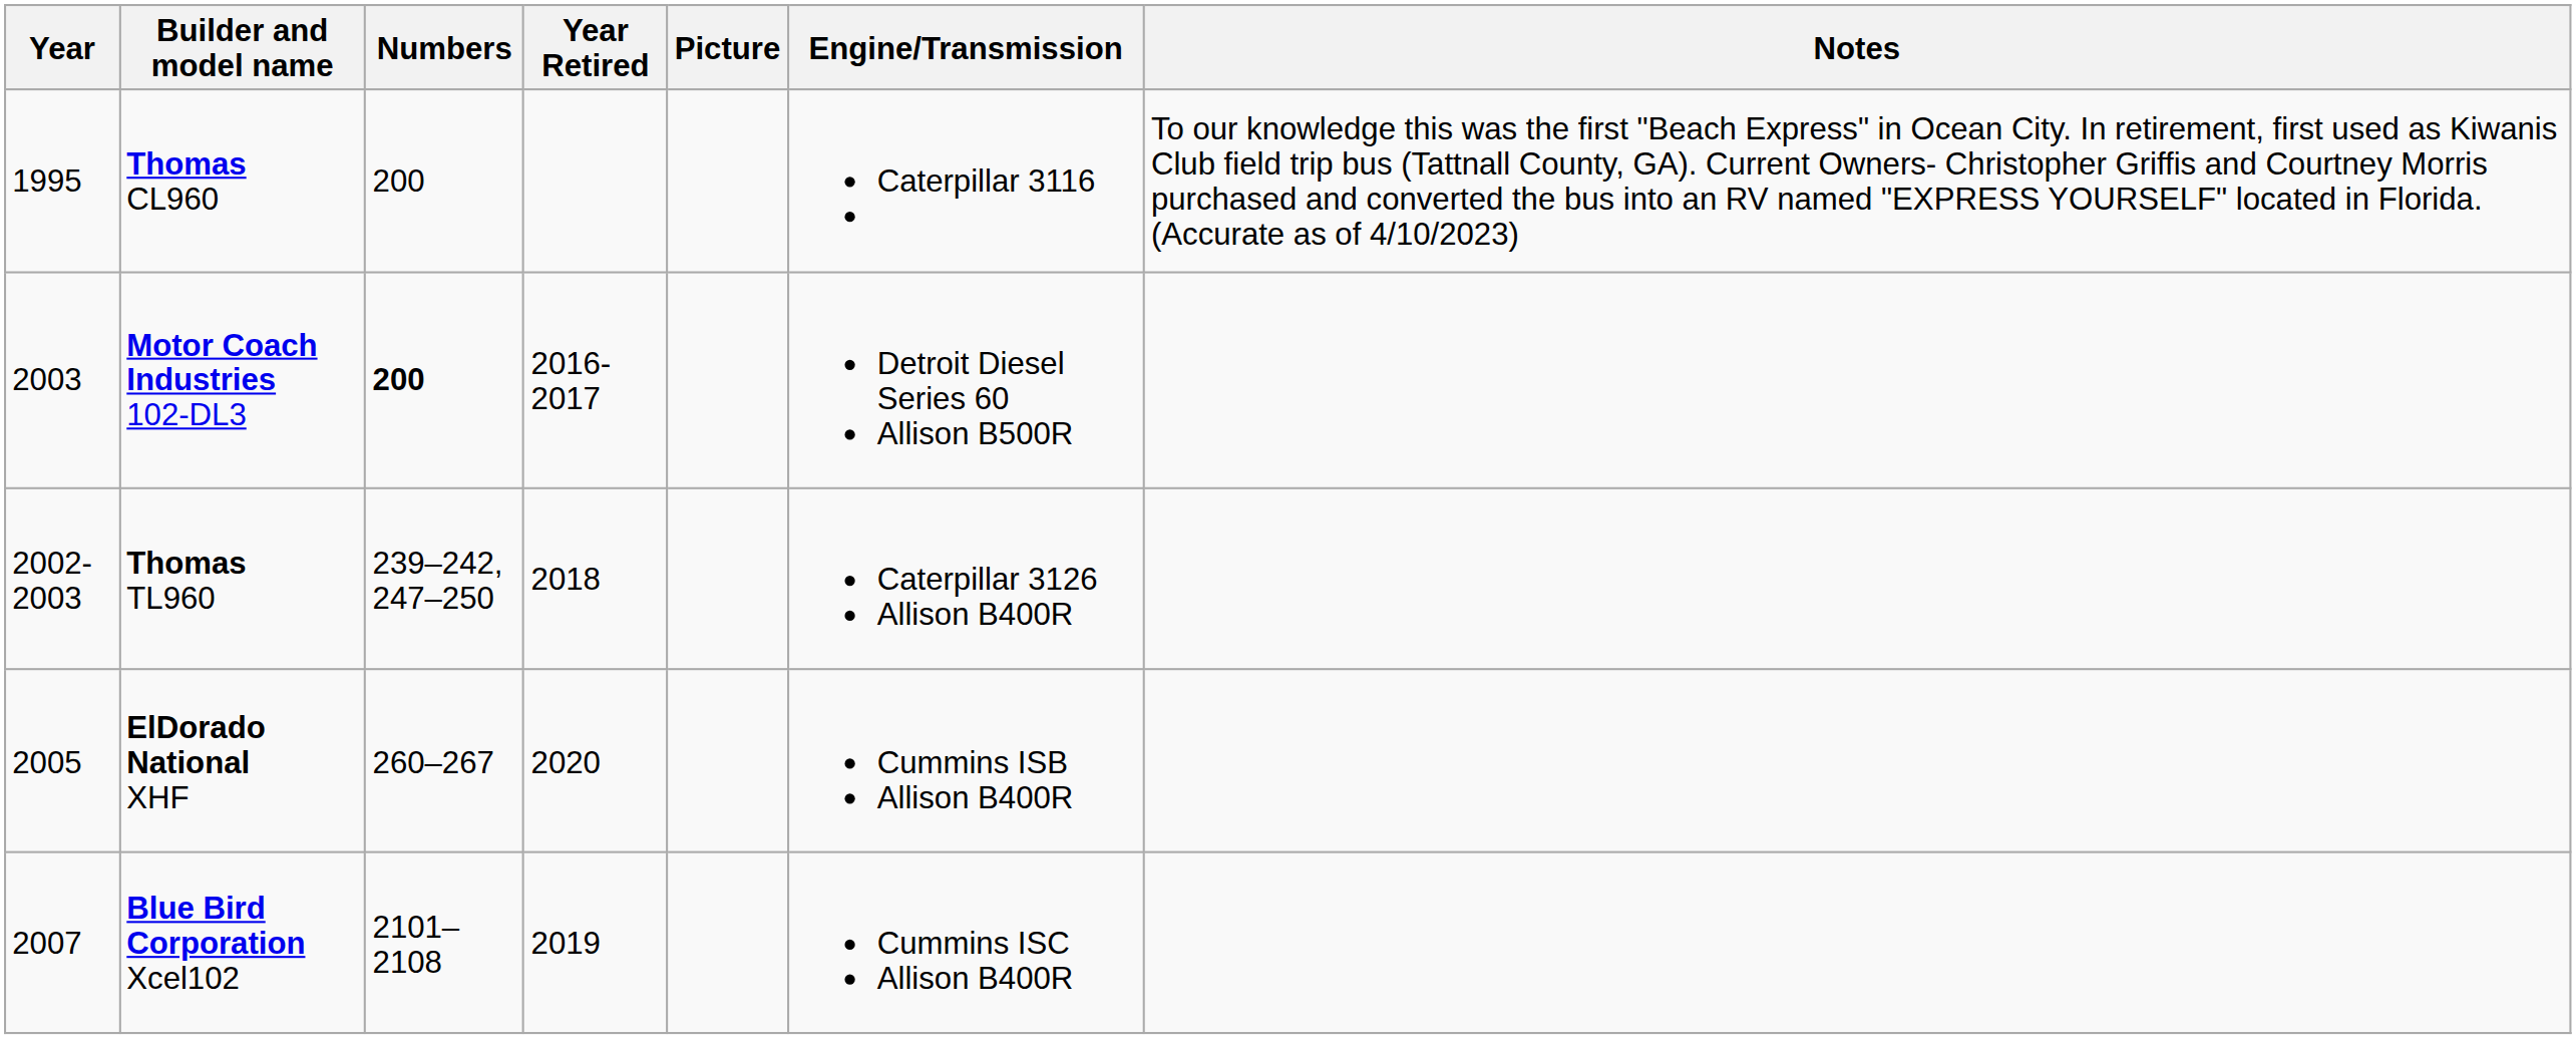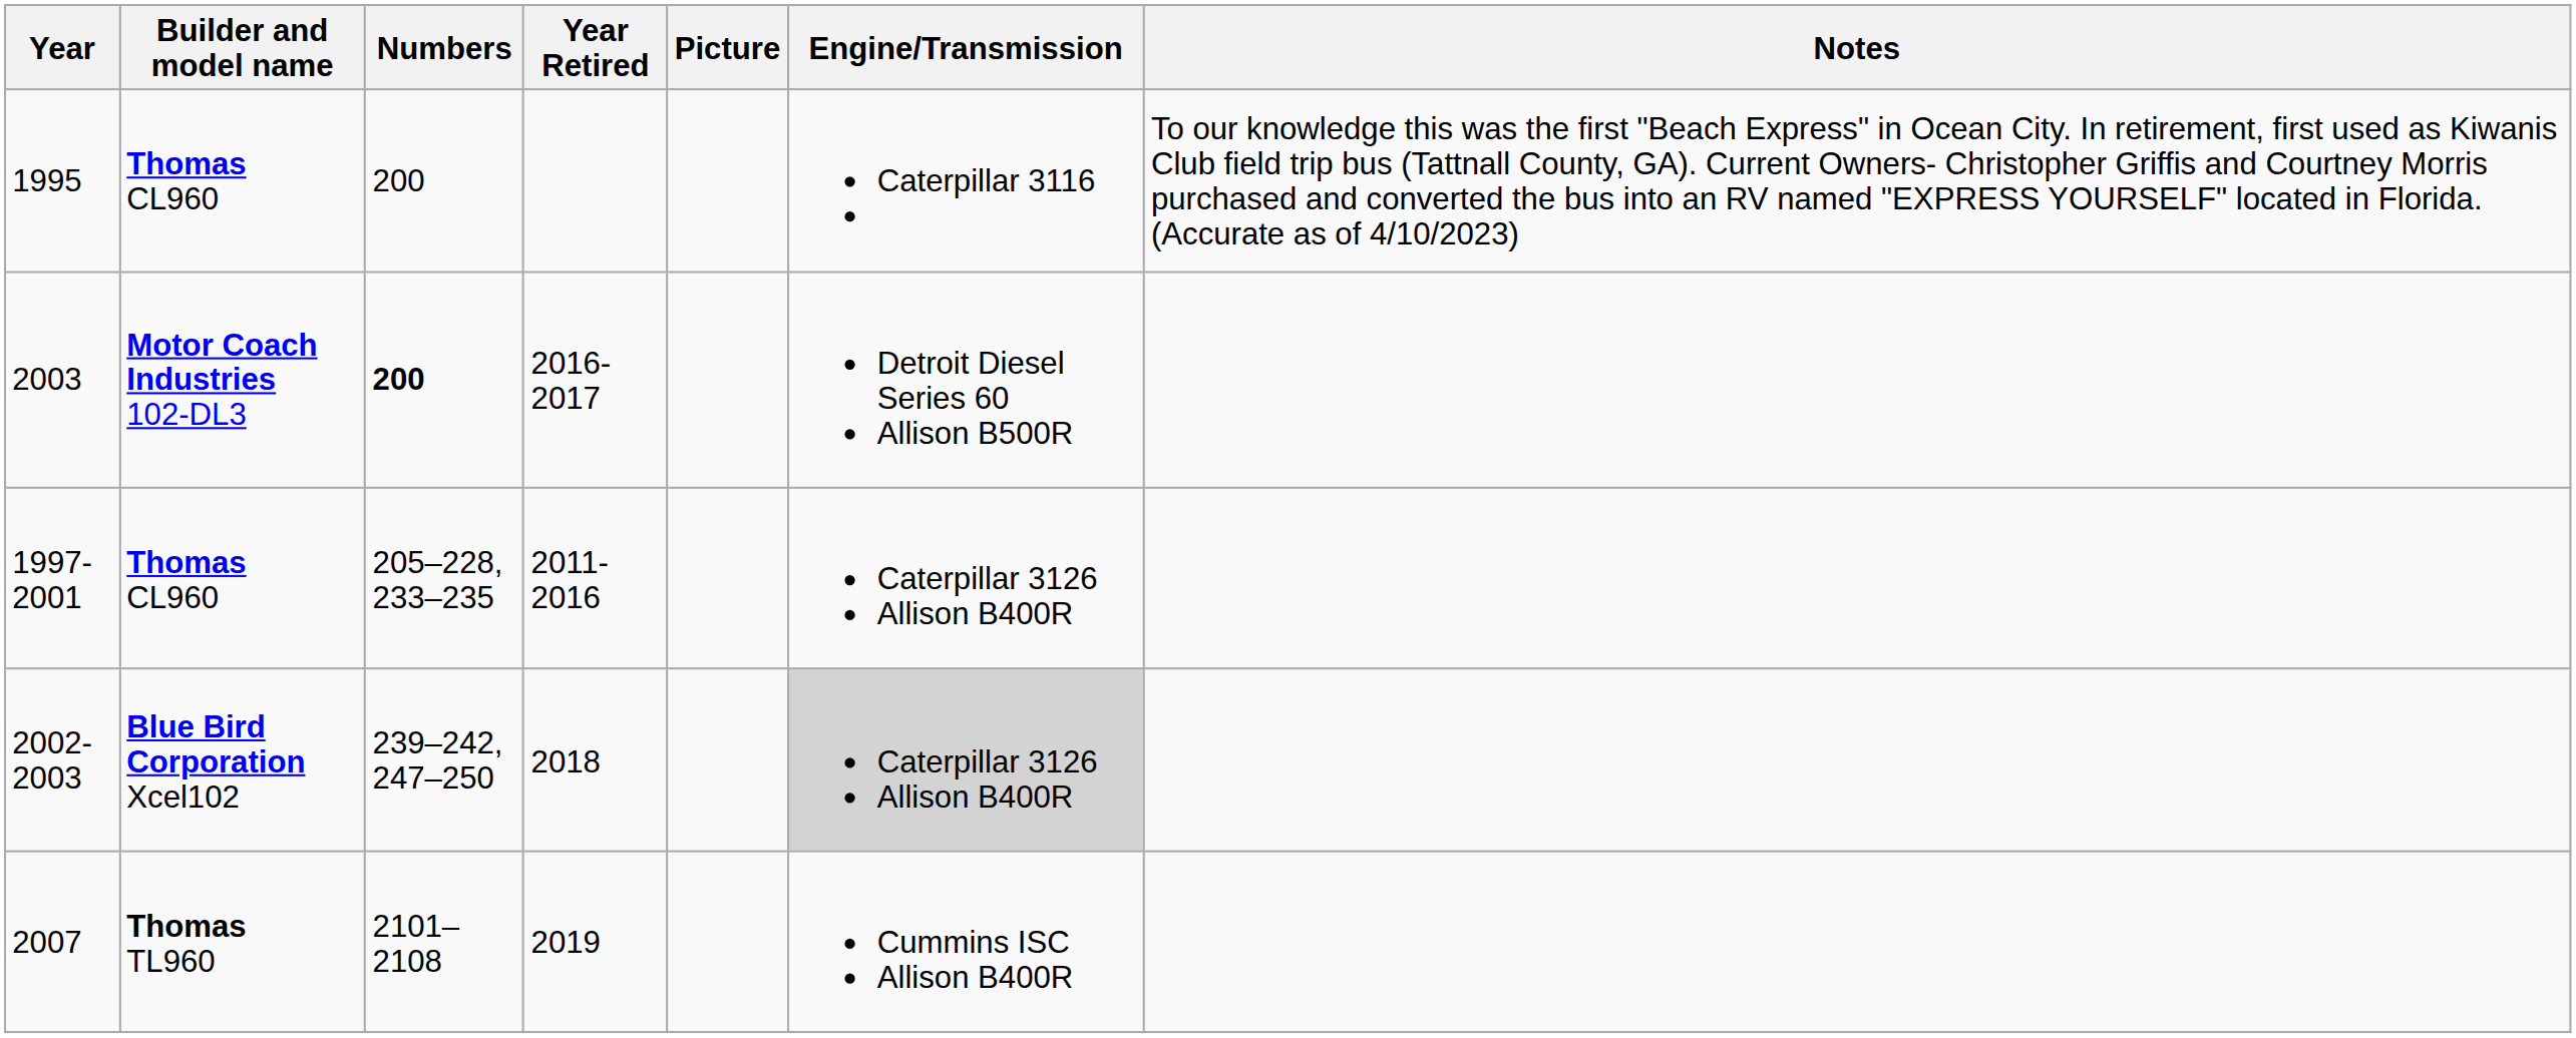+ row: 1997-2001 | Thomas CL960 | 205–228, 233–235 | 2011-2016 | Caterpillar 3126 Allison B400R
2002-2003 | Builder and model name: Thomas TL960 -> Blue Bird Corporation Xcel102
2002-2003 | Engine/Transmission: no background -> lightgrey background
- row: 2005 | ElDorado National XHF | 260–267 | 2020 | Cummins ISB Allison B400R
2007 | Builder and model name: Blue Bird Corporation Xcel102 -> Thomas TL960
